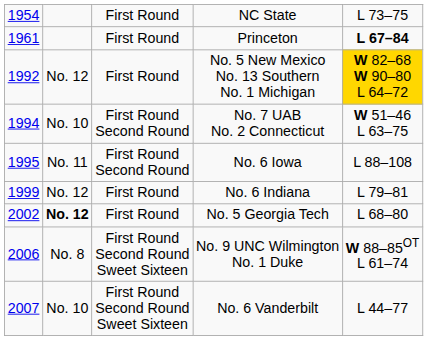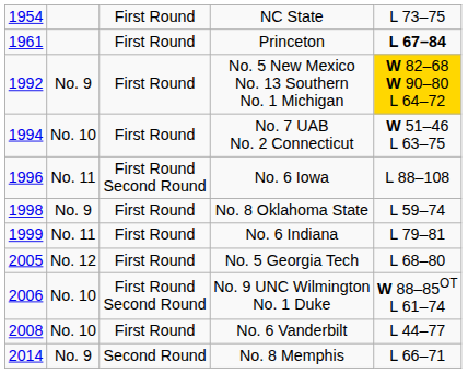No. 5 New Mexico No. 13 Southern No. 1 Michigan | column 2: No. 12 -> No. 9
No. 7 UAB No. 2 Connecticut | column 3: First Round Second Round -> First Round
No. 6 Iowa | column 1: 1995 -> 1996
+ row: 1998 | No. 9 | First Round | No. 8 Oklahoma State | L 59–74
No. 6 Indiana | column 2: No. 12 -> No. 11
No. 5 Georgia Tech | column 1: 2002 -> 2005
No. 5 Georgia Tech | column 2: bold -> normal
No. 9 UNC Wilmington No. 1 Duke | column 2: No. 8 -> No. 10
No. 9 UNC Wilmington No. 1 Duke | column 3: First Round Second Round Sweet Sixteen -> First Round Second Round
No. 6 Vanderbilt | column 1: 2007 -> 2008
No. 6 Vanderbilt | column 3: First Round Second Round Sweet Sixteen -> First Round
+ row: 2014 | No. 9 | Second Round | No. 8 Memphis | L 66–71
